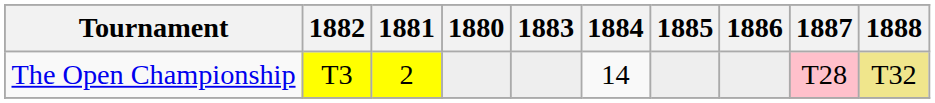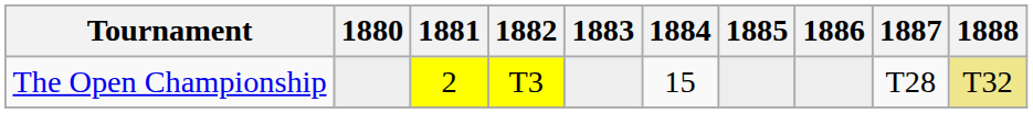columns swapped: 1880 <-> 1882
The Open Championship | 1884: 14 -> 15
The Open Championship | 1887: pink background -> no background
